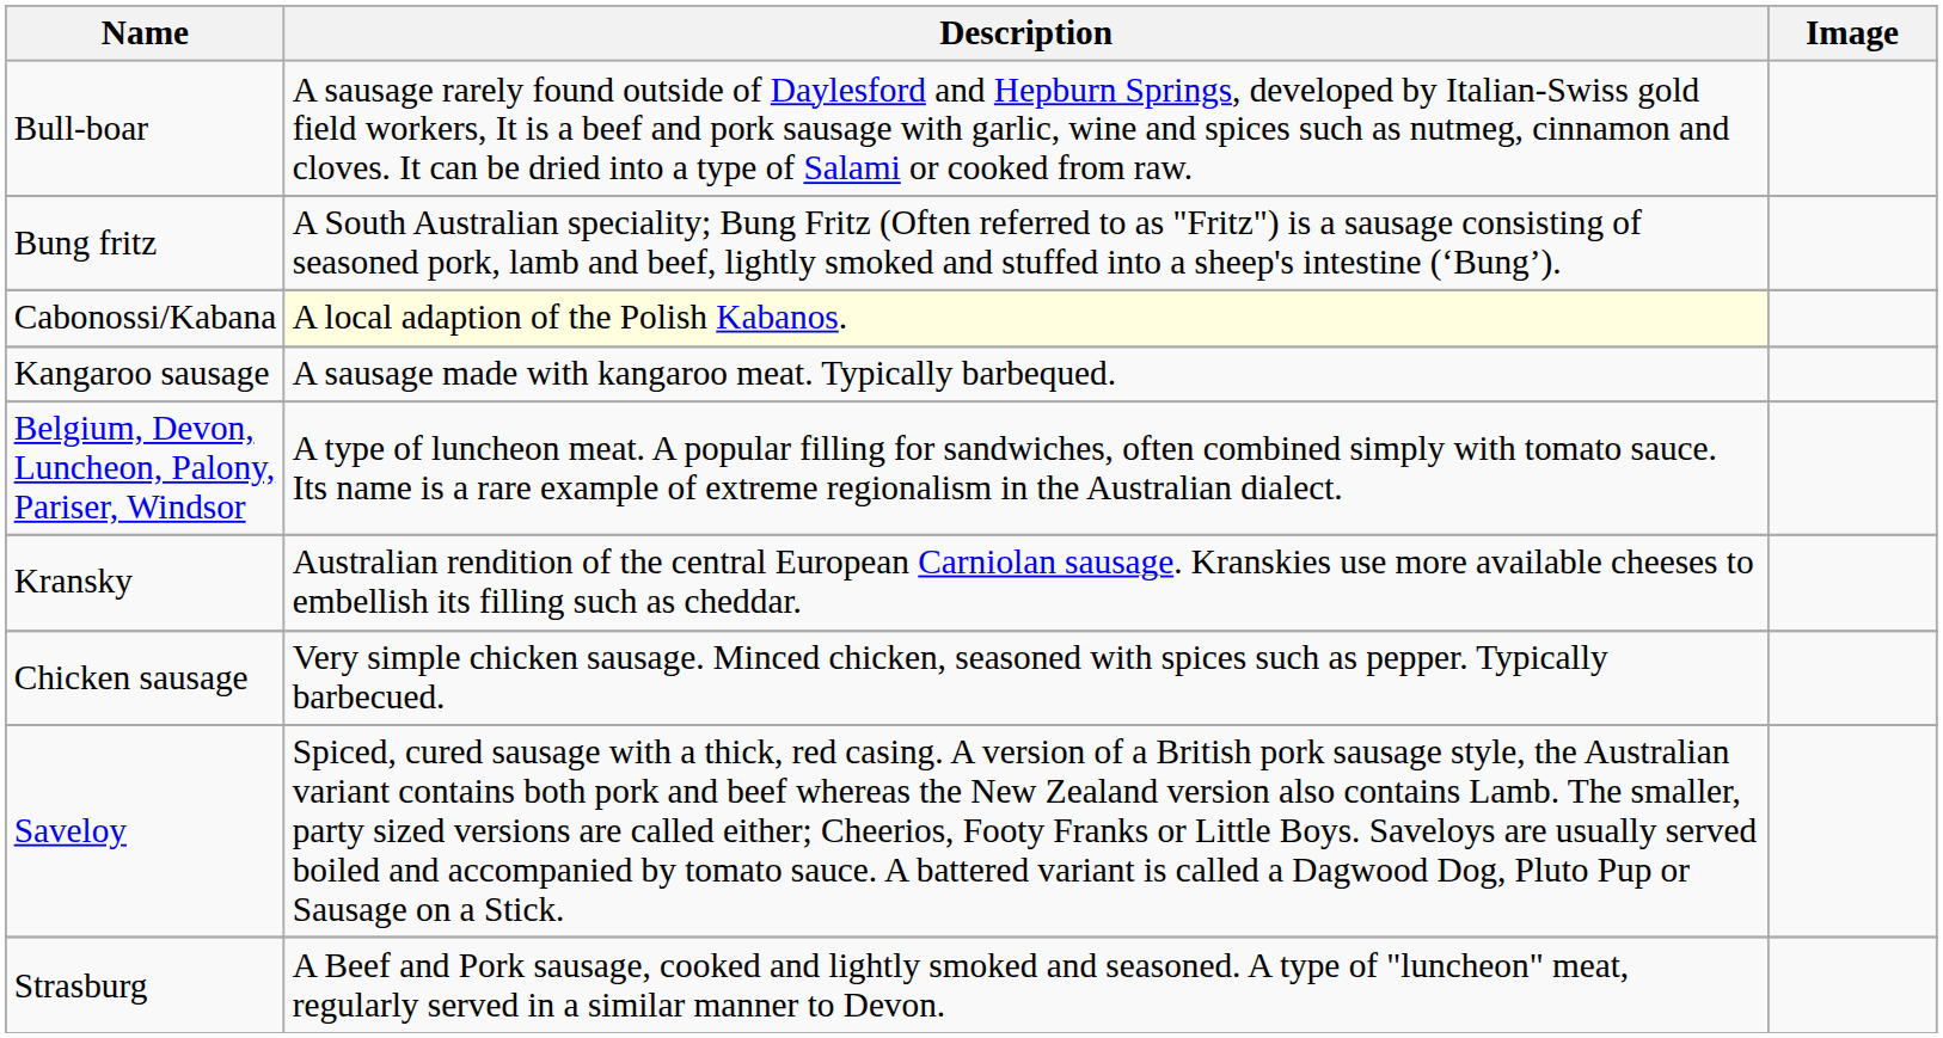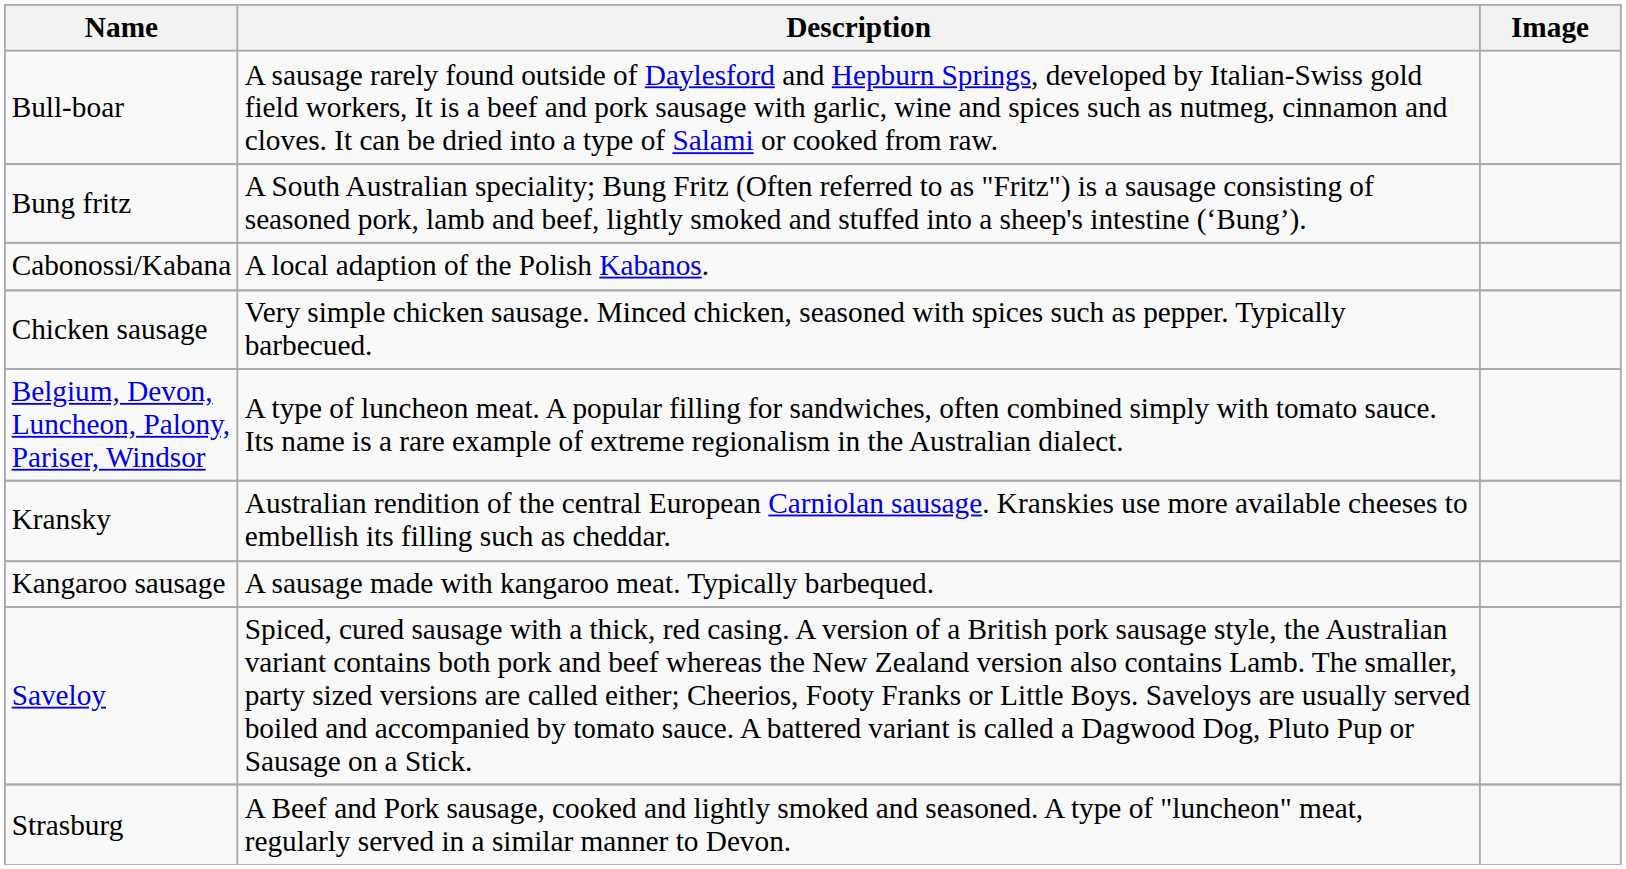Cabonossi/Kabana | Description: lightyellow background -> no background
rows swapped: Chicken sausage <-> Kangaroo sausage
